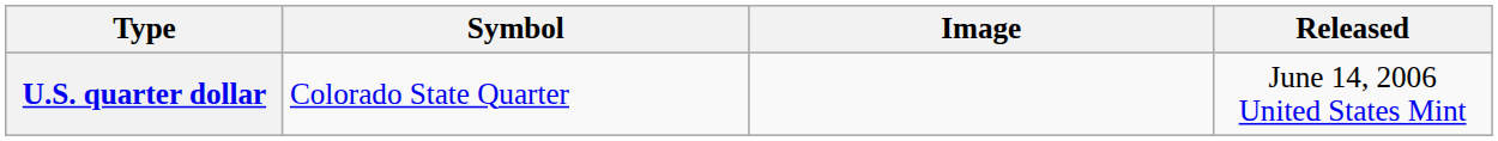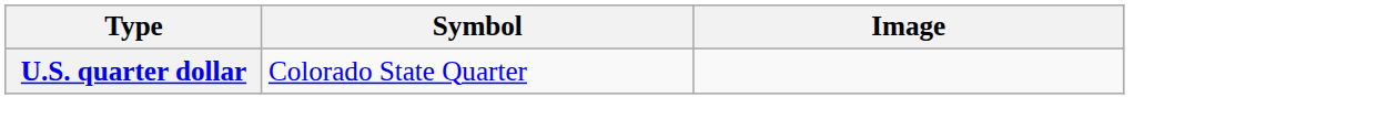- column: Released | June 14, 2006 United States Mint
